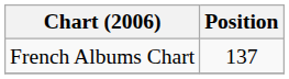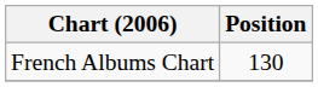French Albums Chart | Position: 137 -> 130
